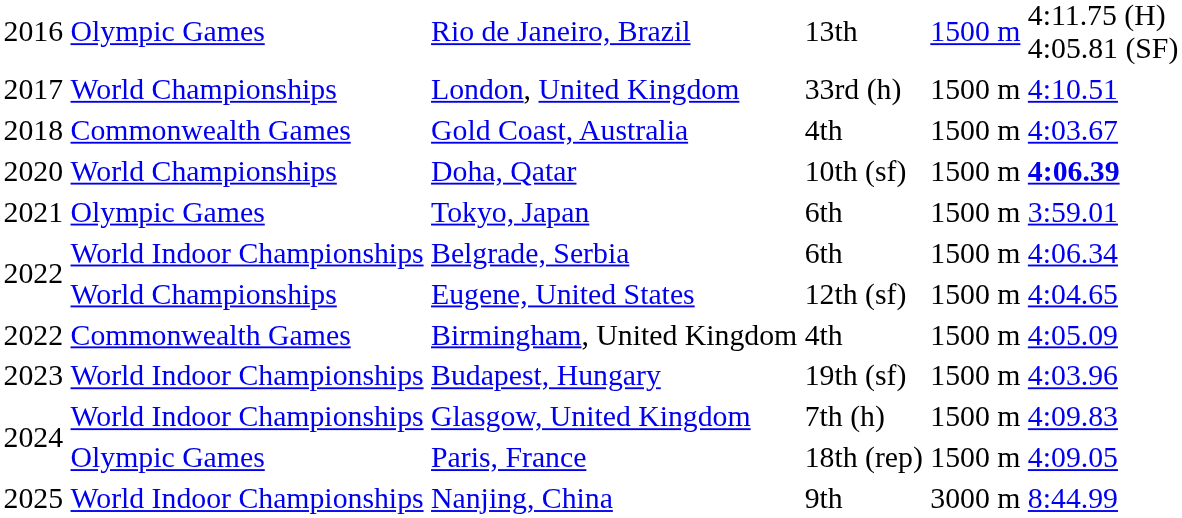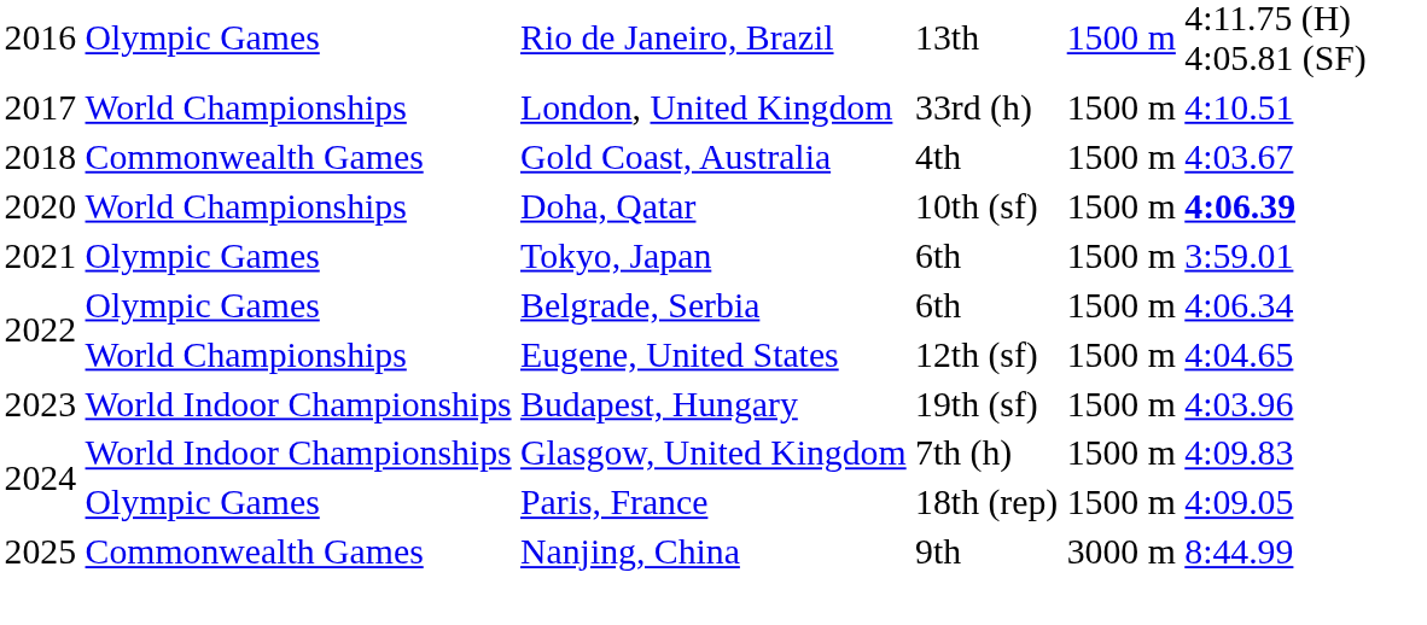Belgrade, Serbia | column 2: World Indoor Championships -> Olympic Games
- row: 2022 | Commonwealth Games | Birmingham, United Kingdom | 4th | 1500 m | 4:05.09
Nanjing, China | column 2: World Indoor Championships -> Commonwealth Games
